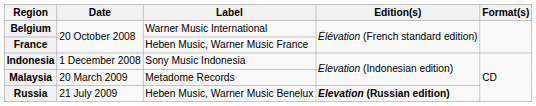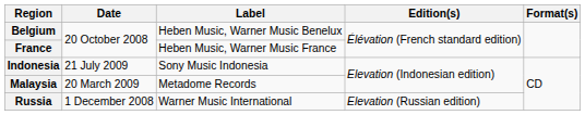Belgium | Label: Warner Music International -> Heben Music, Warner Music Benelux
Indonesia | Date: 1 December 2008 -> 21 July 2009
Russia | Date: 21 July 2009 -> 1 December 2008
Russia | Label: Heben Music, Warner Music Benelux -> Warner Music International
Russia | Edition(s): bold -> normal
